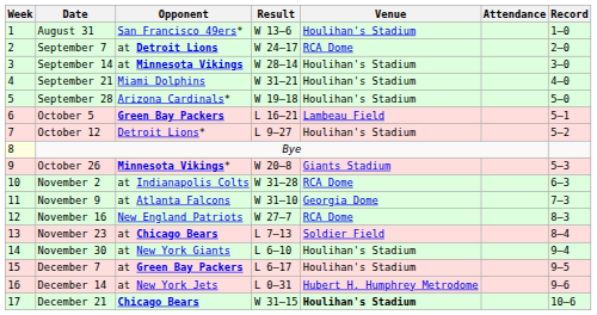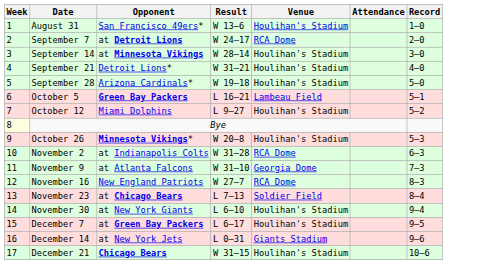September 21 | Opponent: Miami Dolphins -> Detroit Lions*
October 12 | Opponent: Detroit Lions* -> Miami Dolphins
October 26 | Venue: Giants Stadium -> Houlihan's Stadium
December 14 | Venue: Hubert H. Humphrey Metrodome -> Giants Stadium
December 21 | Venue: bold -> normal
